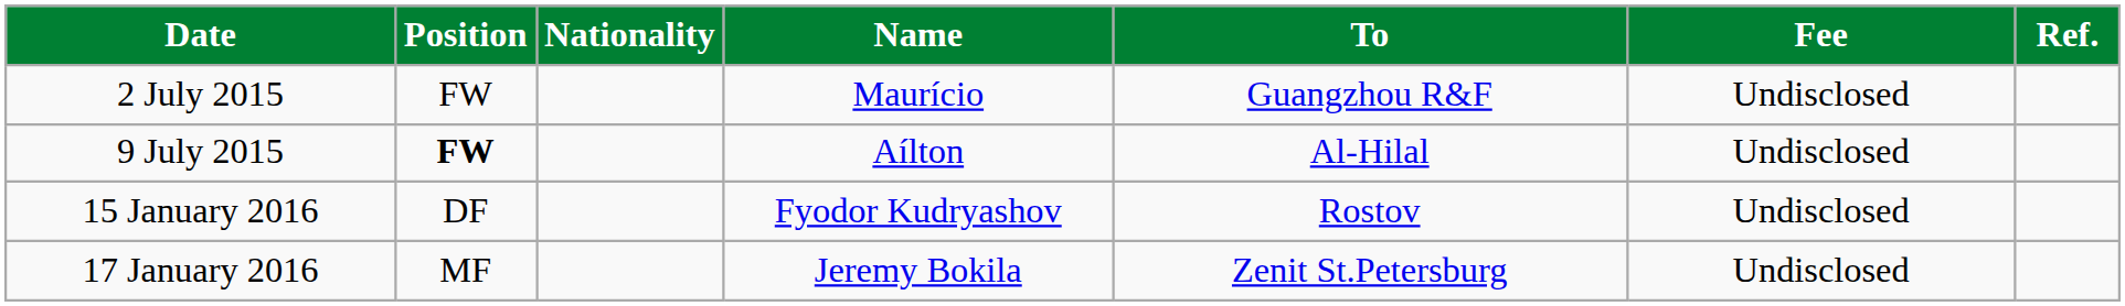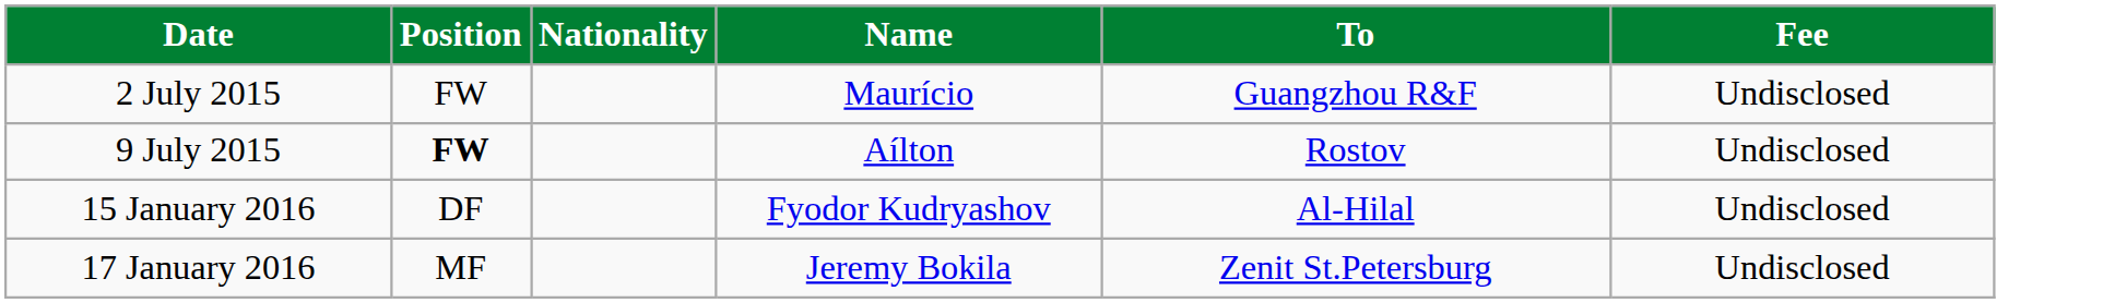- column: Ref.
9 July 2015 | To: Al-Hilal -> Rostov
15 January 2016 | To: Rostov -> Al-Hilal
